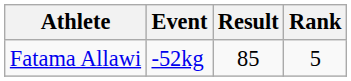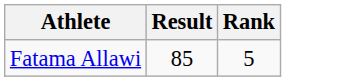- column: Event | -52kg
